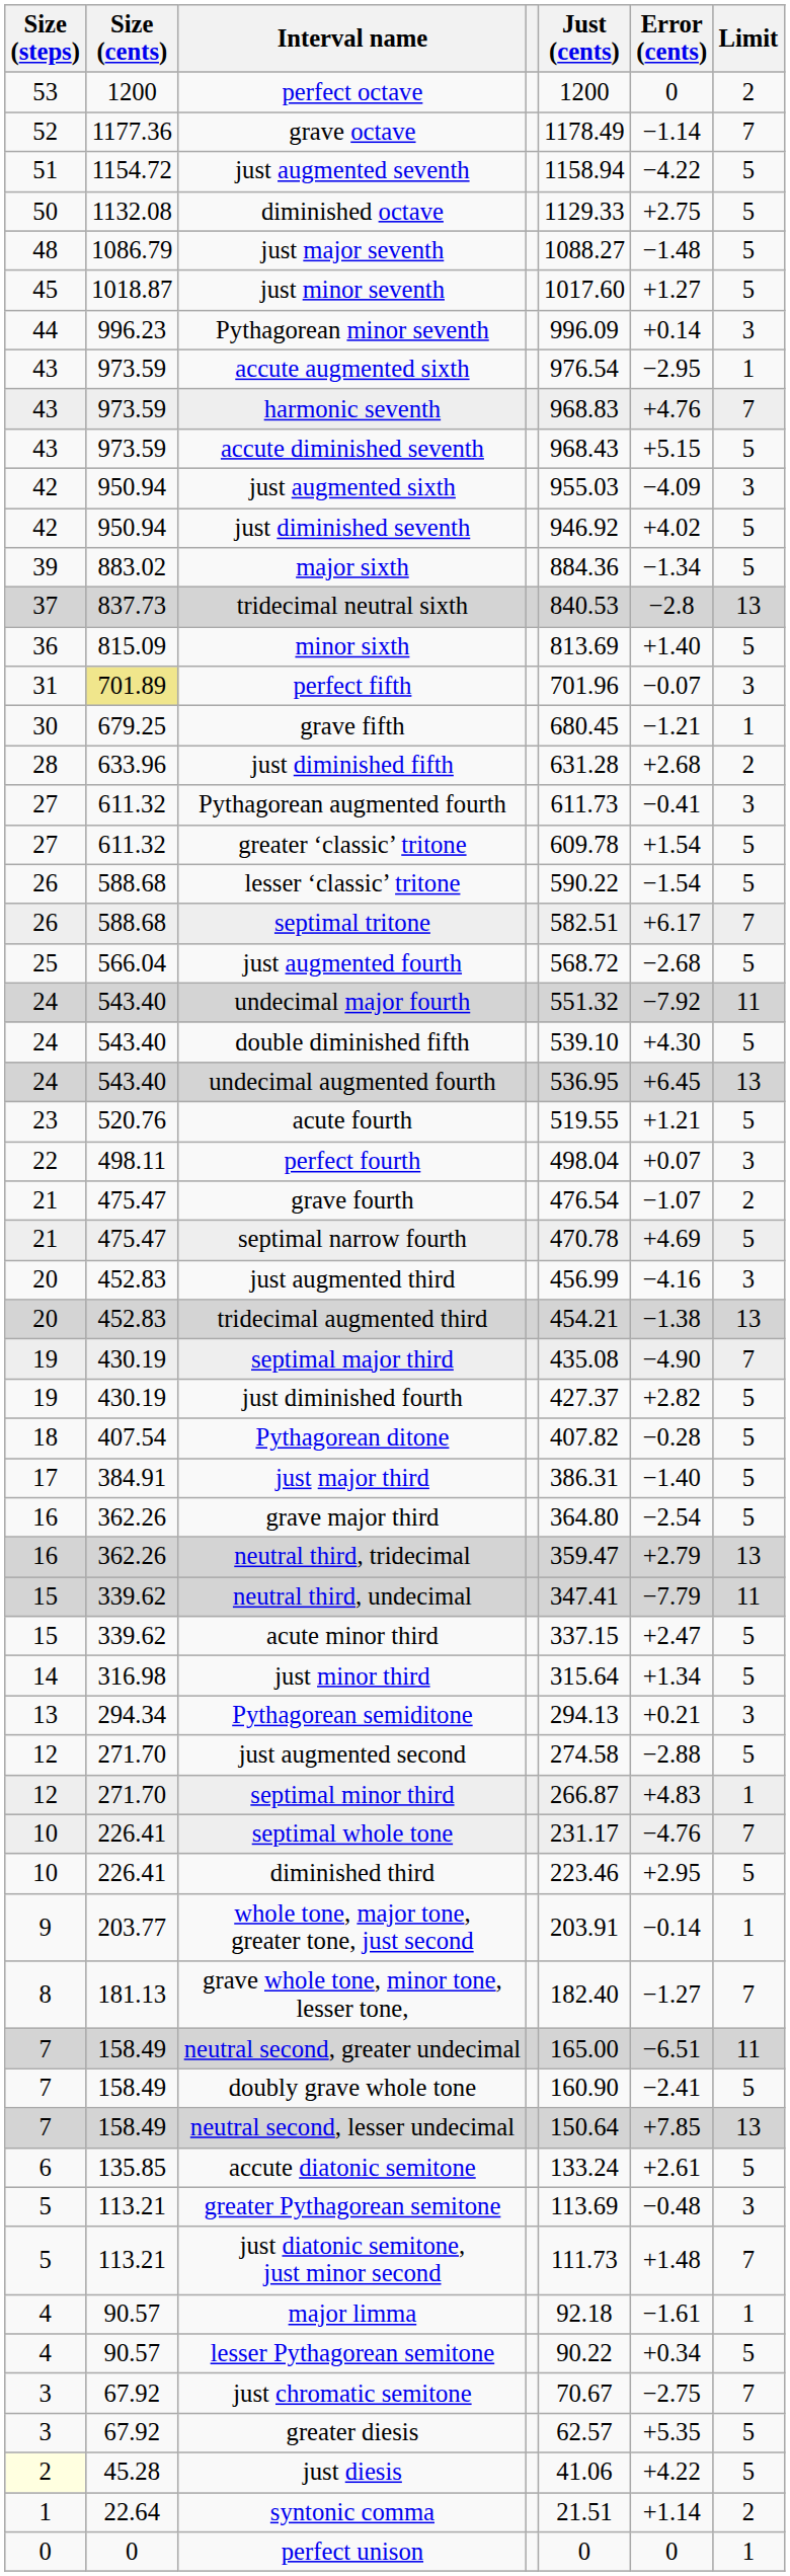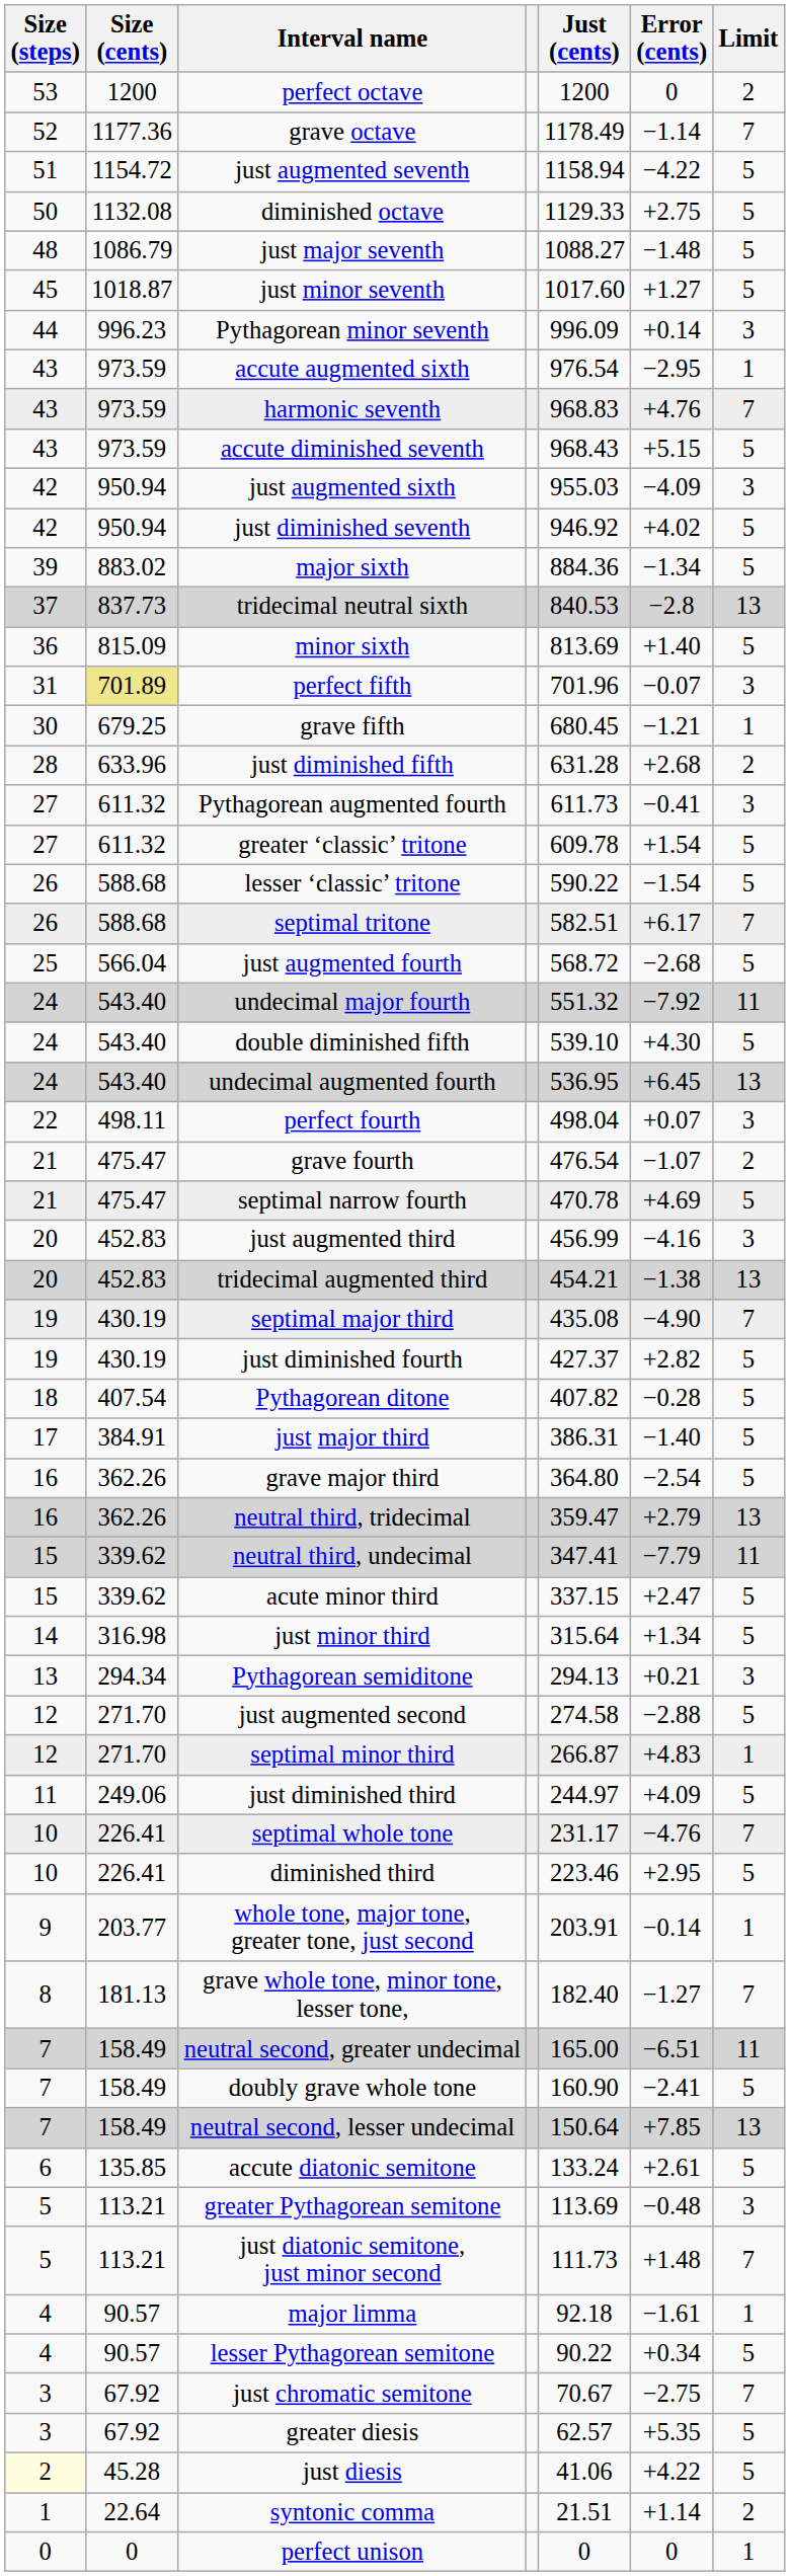- row: 23 | 520.76 | acute fourth | 519.55 | +1.21 | 5
+ row: 11 | 249.06 | just diminished third | 244.97 | +4.09 | 5
